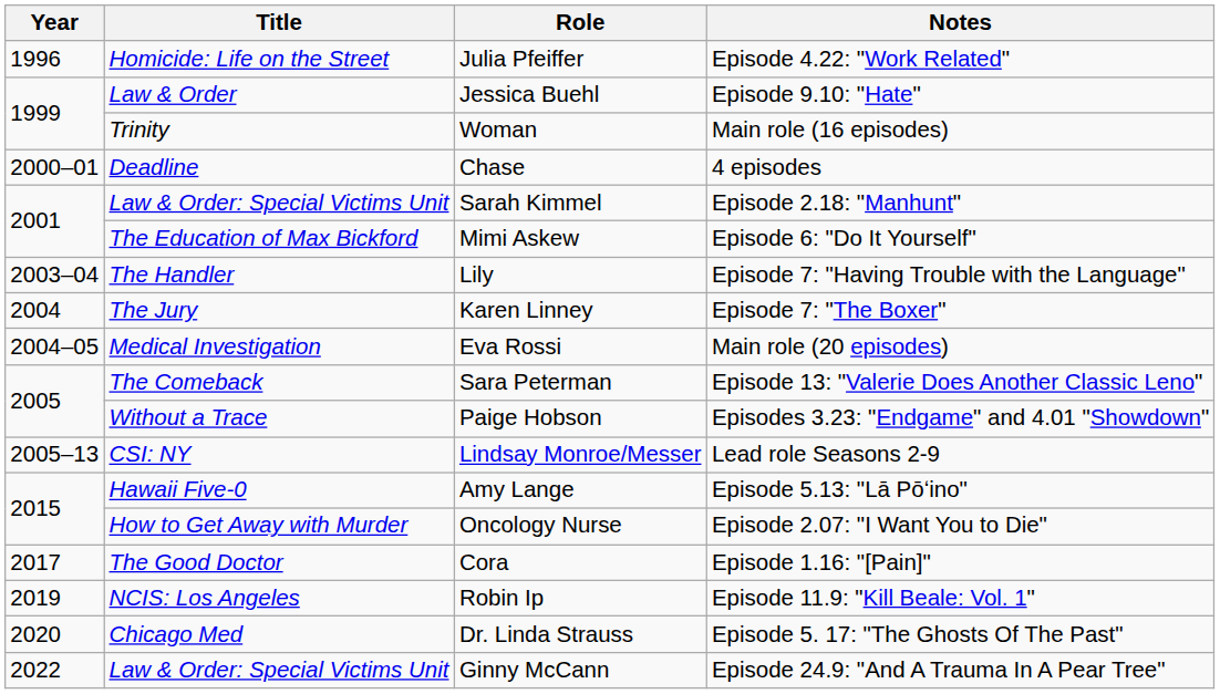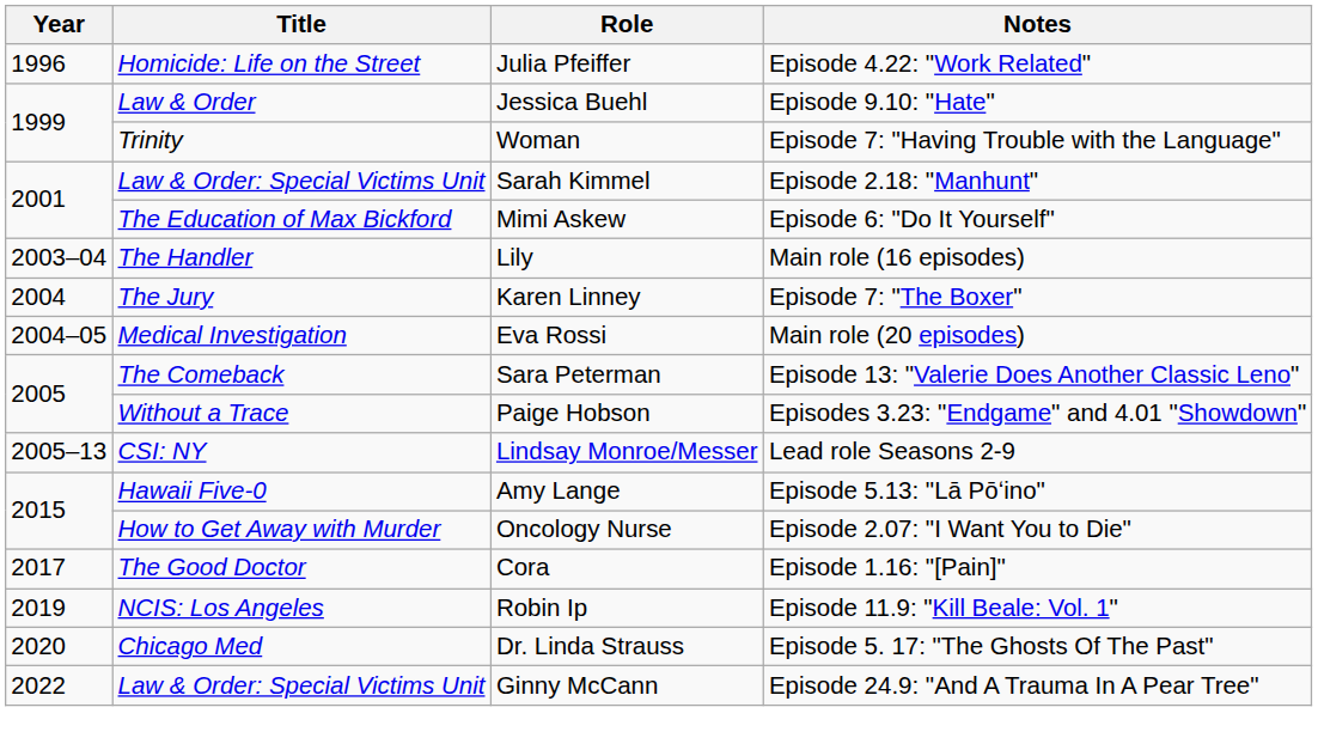Woman | Notes: Main role (16 episodes) -> Episode 7: "Having Trouble with the Language"
- row: 2000–01 | Deadline | Chase | 4 episodes
Lily | Notes: Episode 7: "Having Trouble with the Language" -> Main role (16 episodes)
